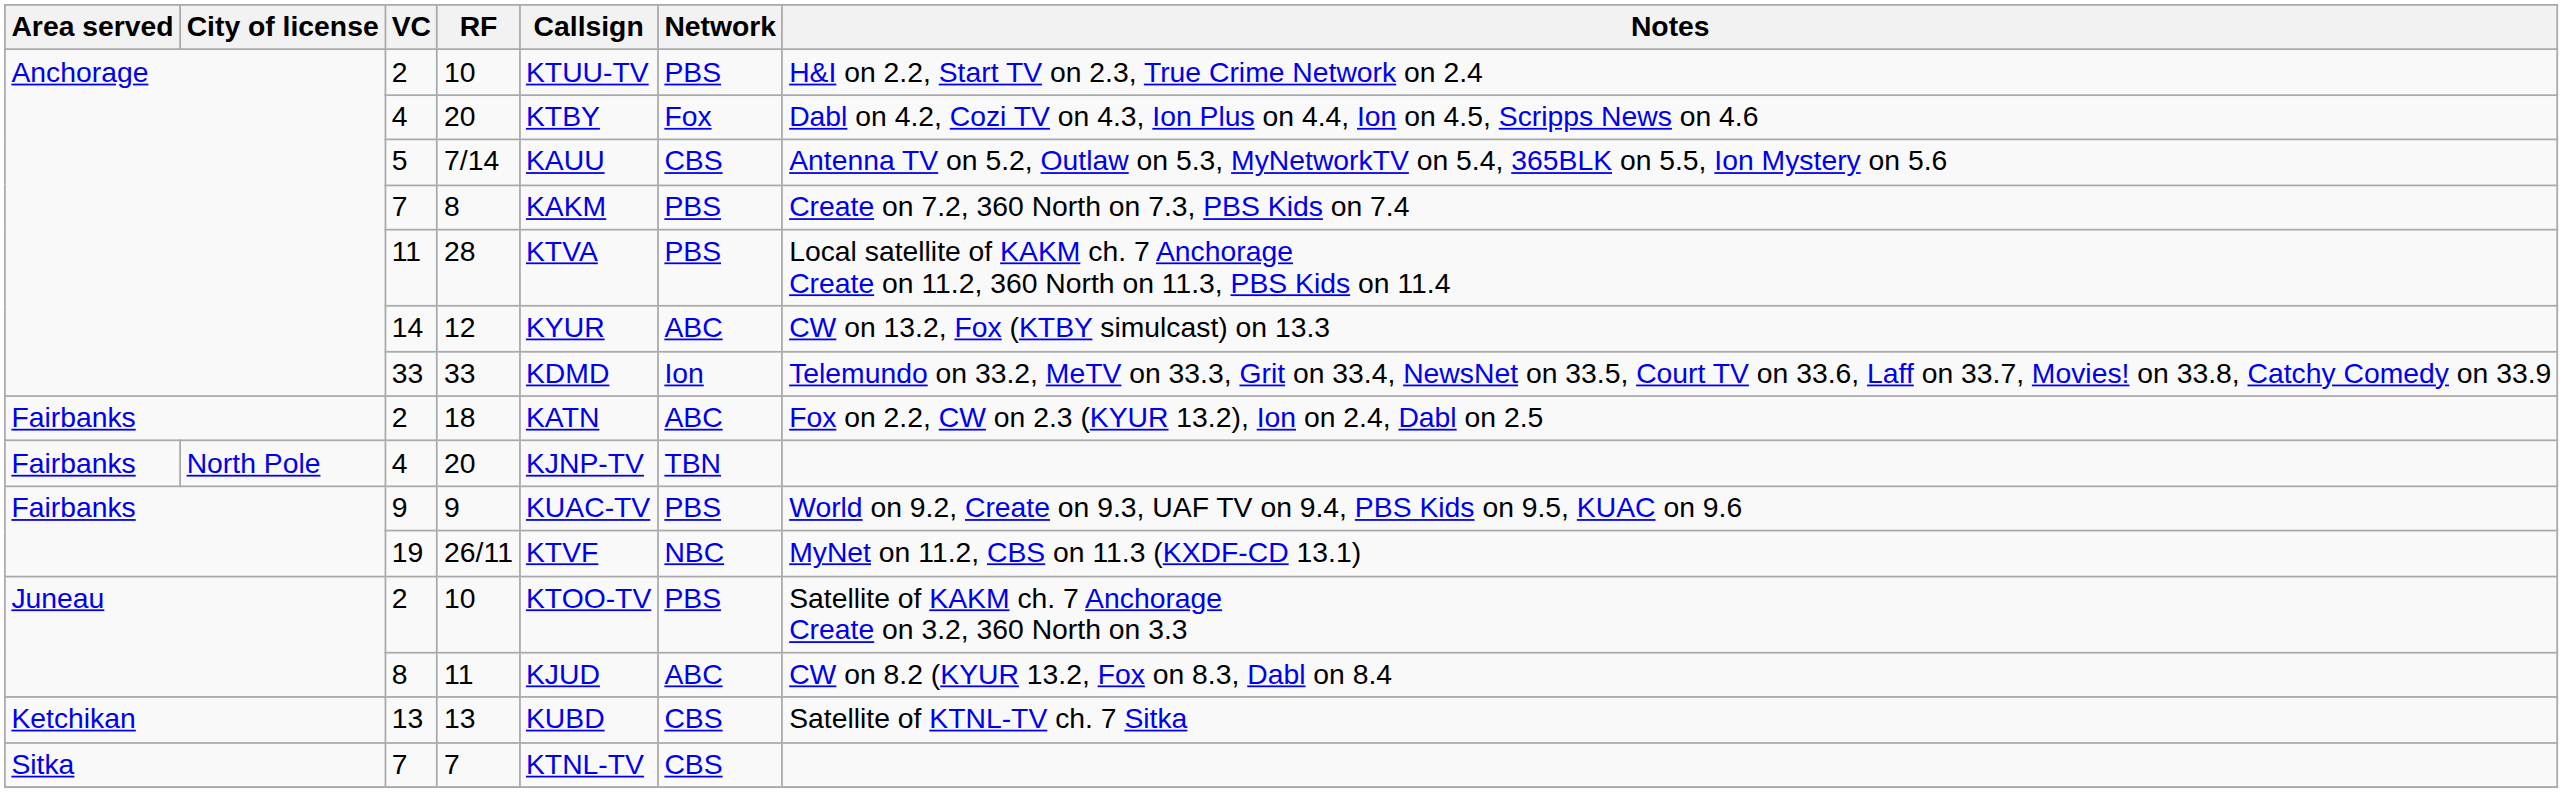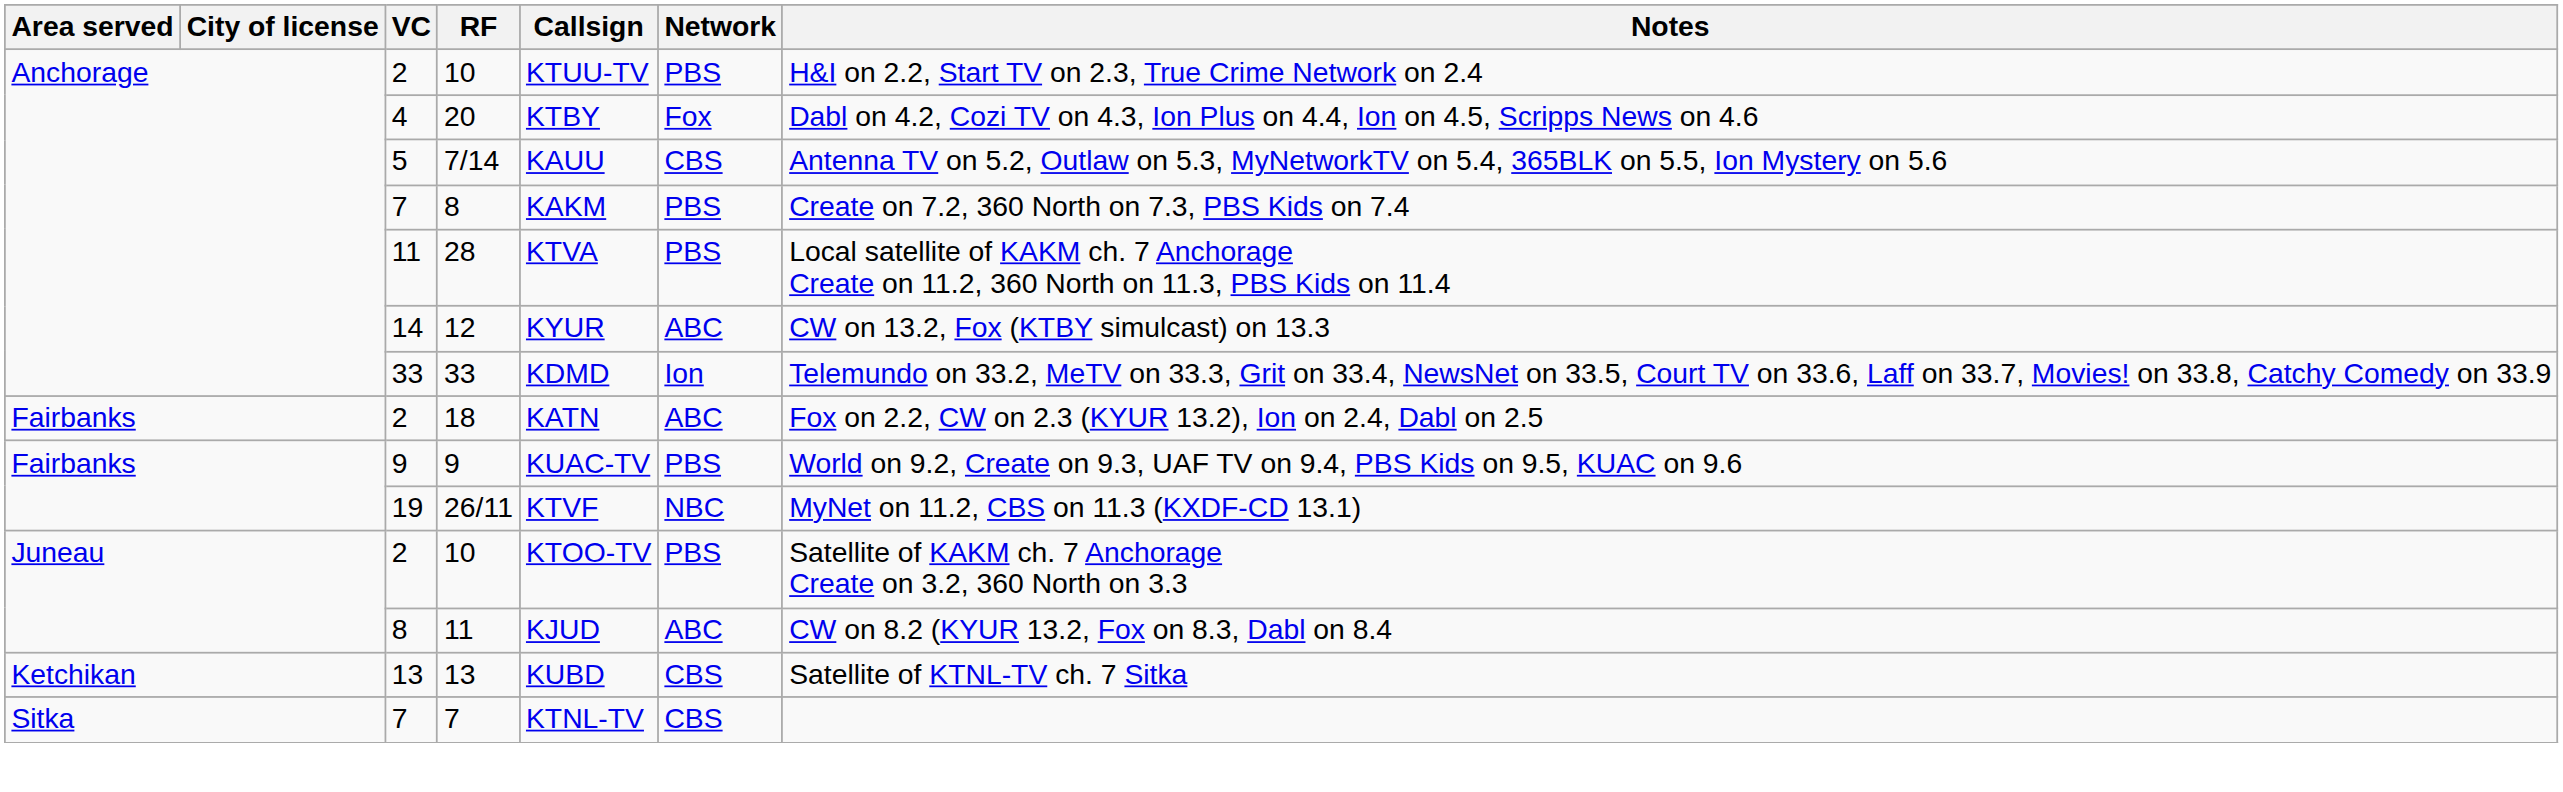- row: Fairbanks | North Pole | 4 | 20 | KJNP-TV | TBN
